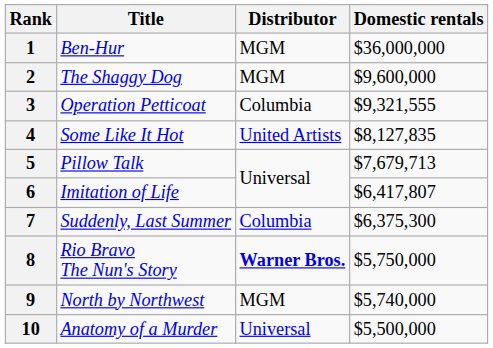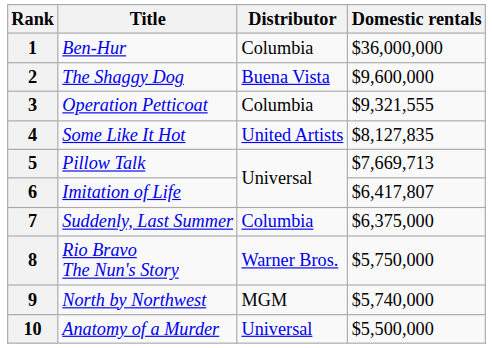1 | Distributor: MGM -> Columbia
2 | Distributor: MGM -> Buena Vista
5 | Domestic rentals: $7,679,713 -> $7,669,713
7 | Domestic rentals: $6,375,300 -> $6,375,000
8 | Distributor: bold -> normal
